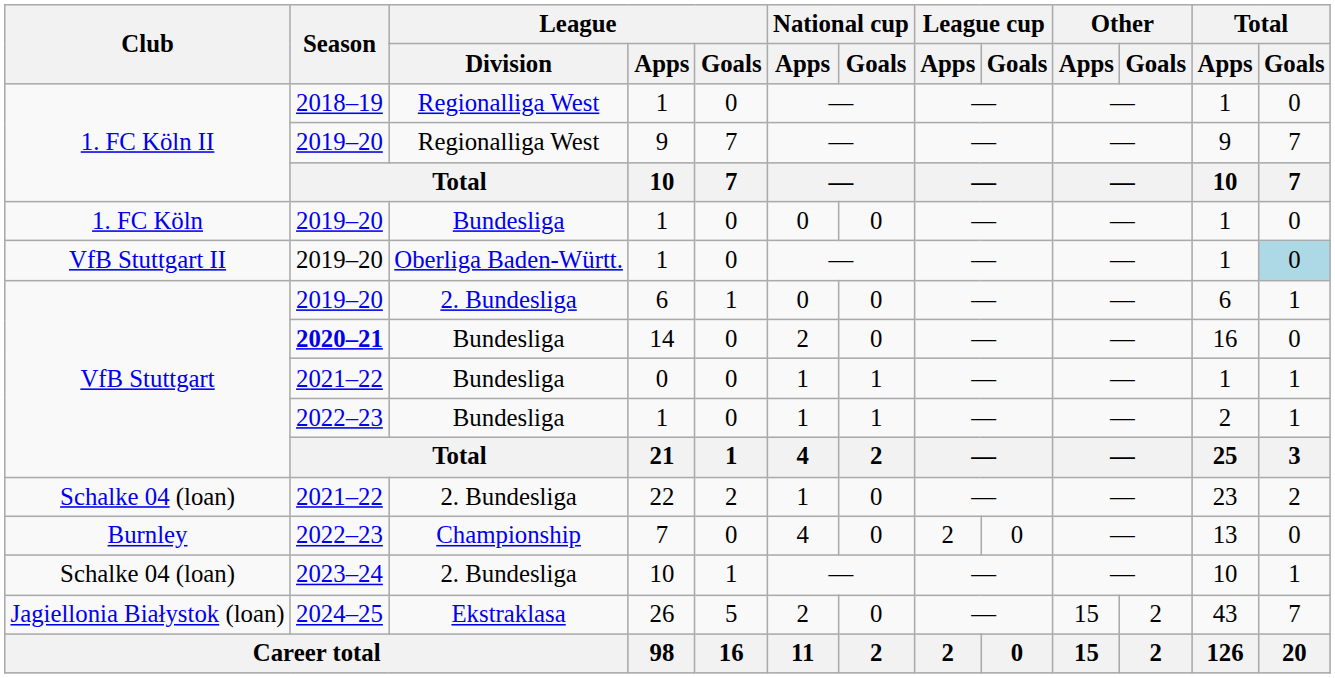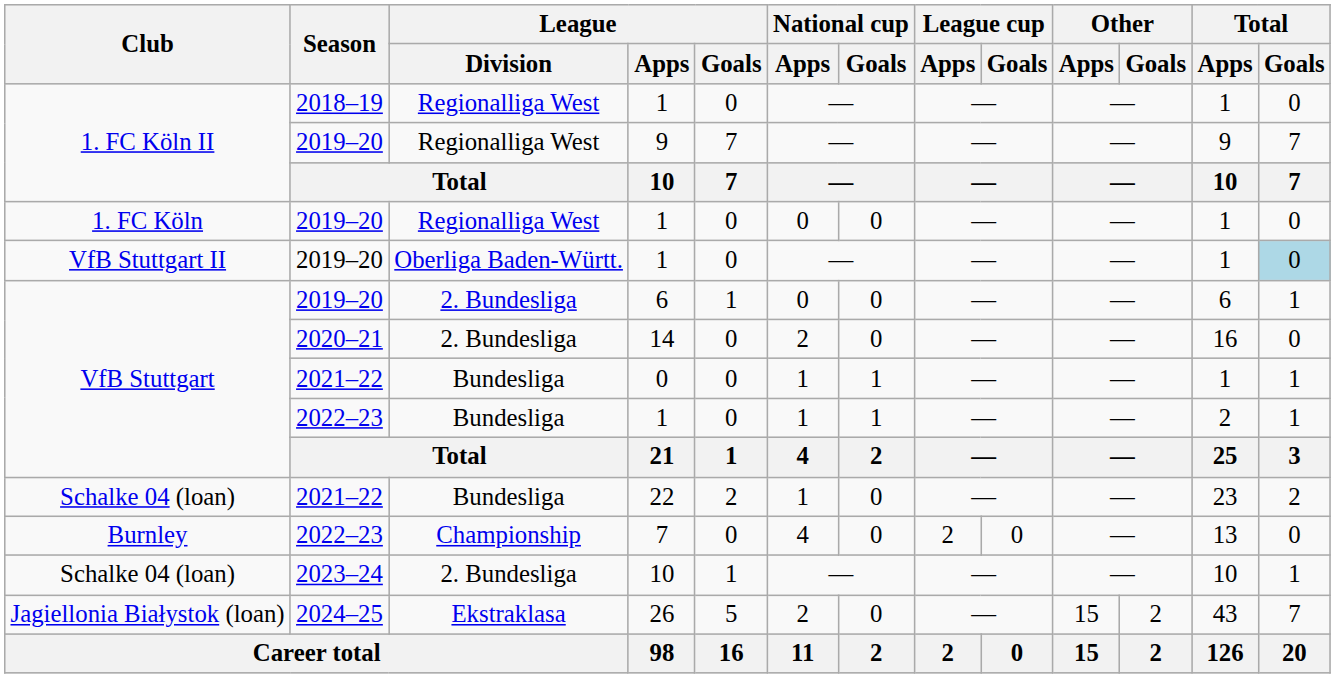1. FC Köln / 1 | League / Division: Bundesliga -> Regionalliga West
14 | Season: bold -> normal
14 | League / Division: Bundesliga -> 2. Bundesliga
22 | League / Division: 2. Bundesliga -> Bundesliga
